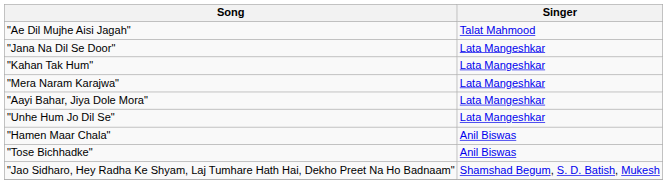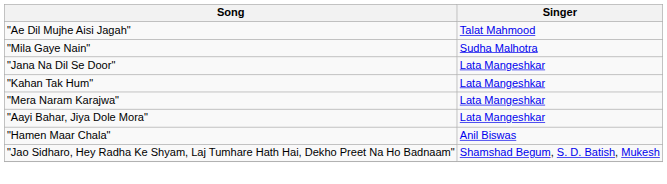+ row: "Mila Gaye Nain" | Sudha Malhotra
- row: "Unhe Hum Jo Dil Se" | Lata Mangeshkar
- row: "Tose Bichhadke" | Anil Biswas
